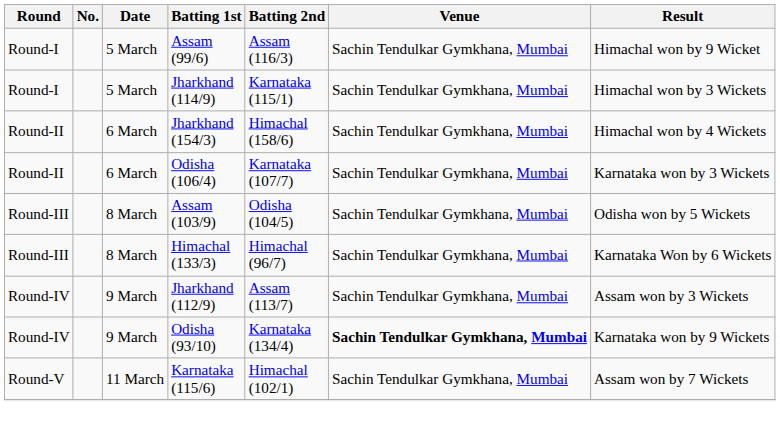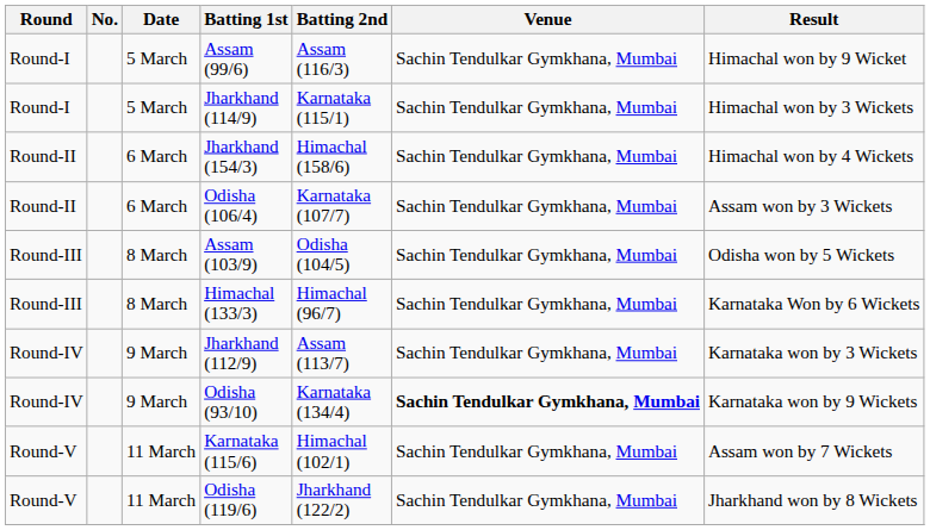Odisha (106/4) | Result: Karnataka won by 3 Wickets -> Assam won by 3 Wickets
Jharkhand (112/9) | Result: Assam won by 3 Wickets -> Karnataka won by 3 Wickets
+ row: Round-V | 11 March | Odisha (119/6) | Jharkhand (122/2) | Sachin Tendulkar Gymkhana, Mumbai | Jharkhand won by 8 Wickets
